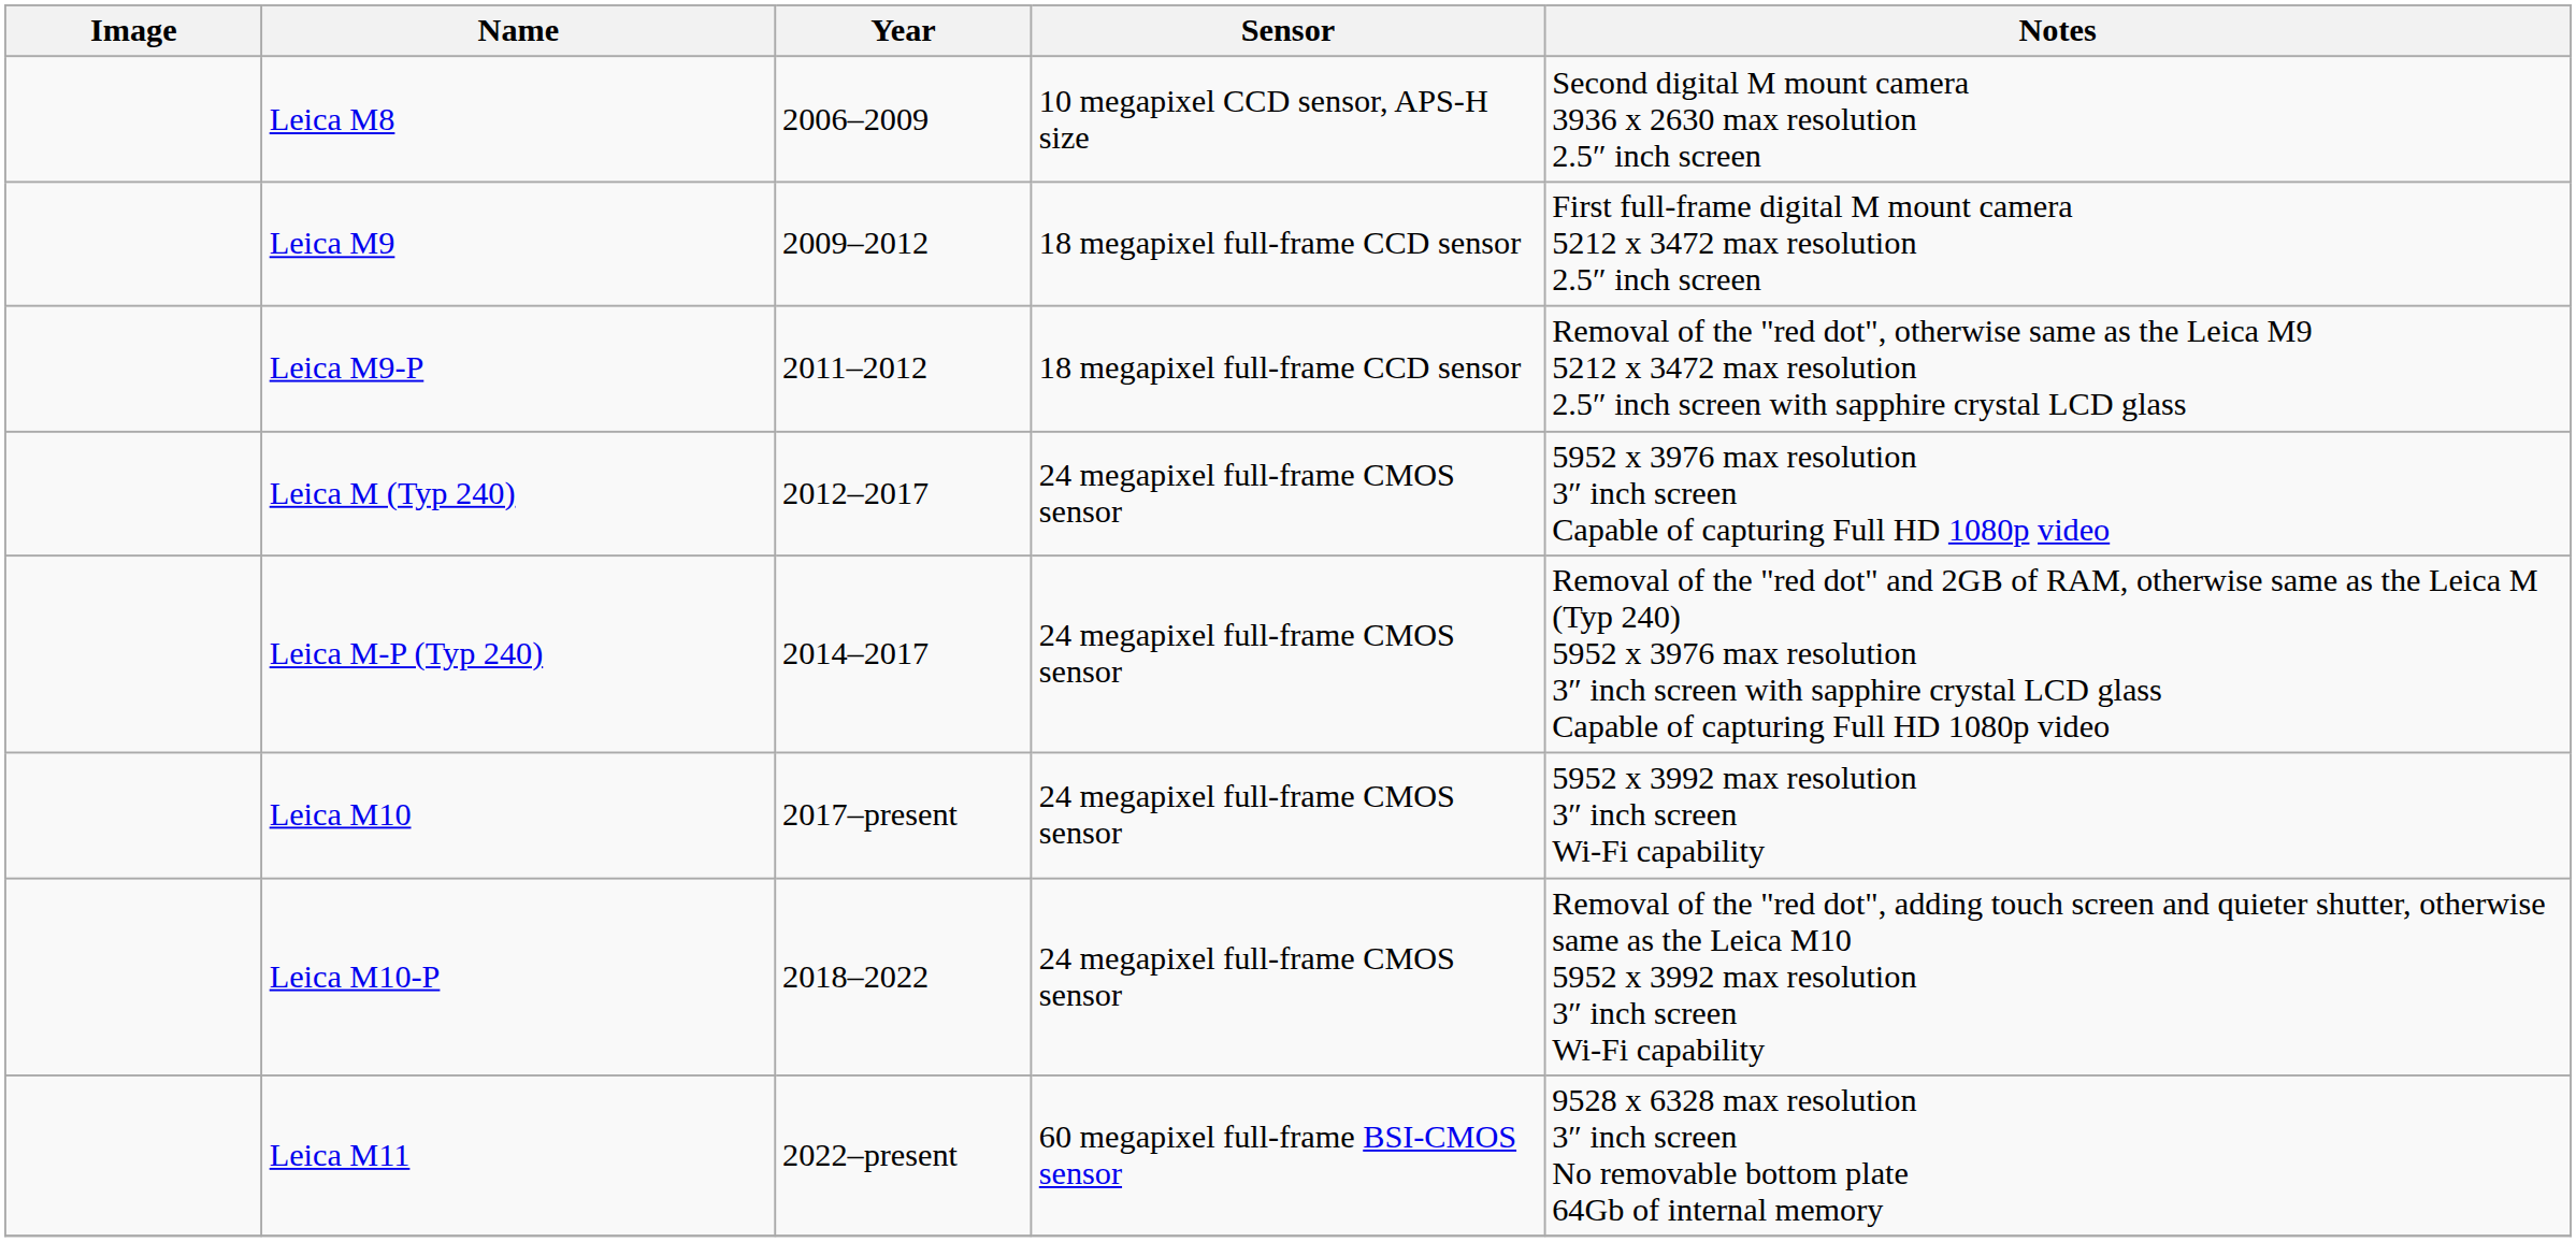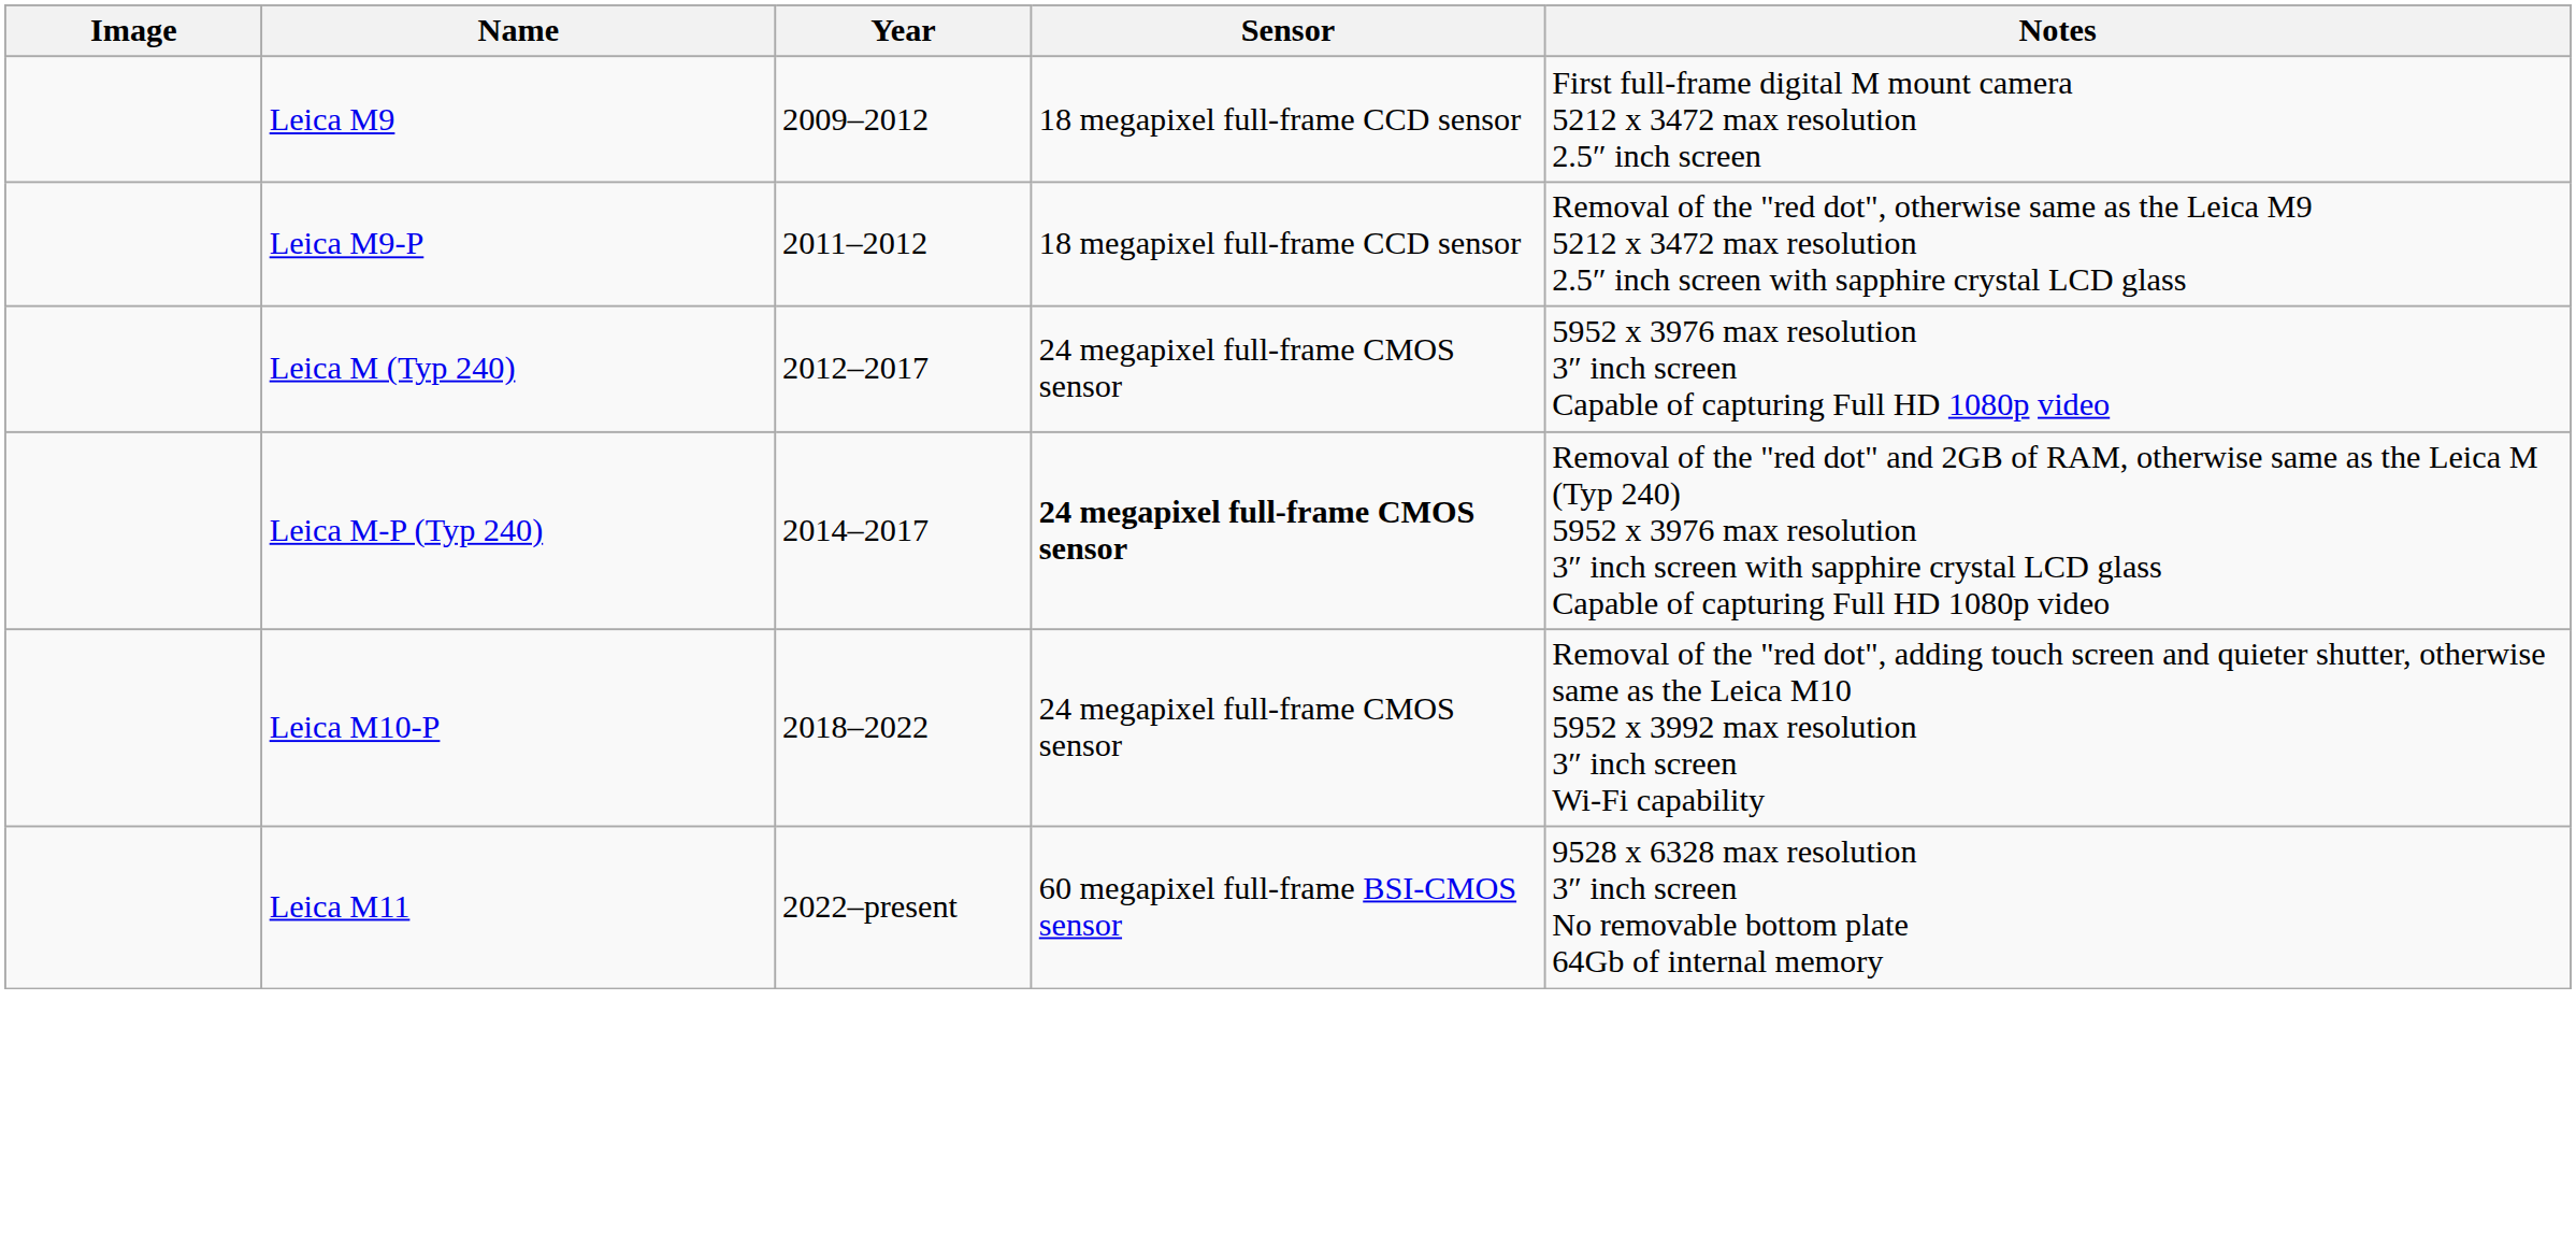- row: Leica M8 | 2006–2009 | 10 megapixel CCD sensor, APS-H size | Second digital M mount camera 3936 x 2630 max resolution 2.5″ inch screen
Leica M-P (Typ 240) | Sensor: normal -> bold
- row: Leica M10 | 2017–present | 24 megapixel full-frame CMOS sensor | 5952 x 3992 max resolution 3″ inch screen Wi-Fi capability
